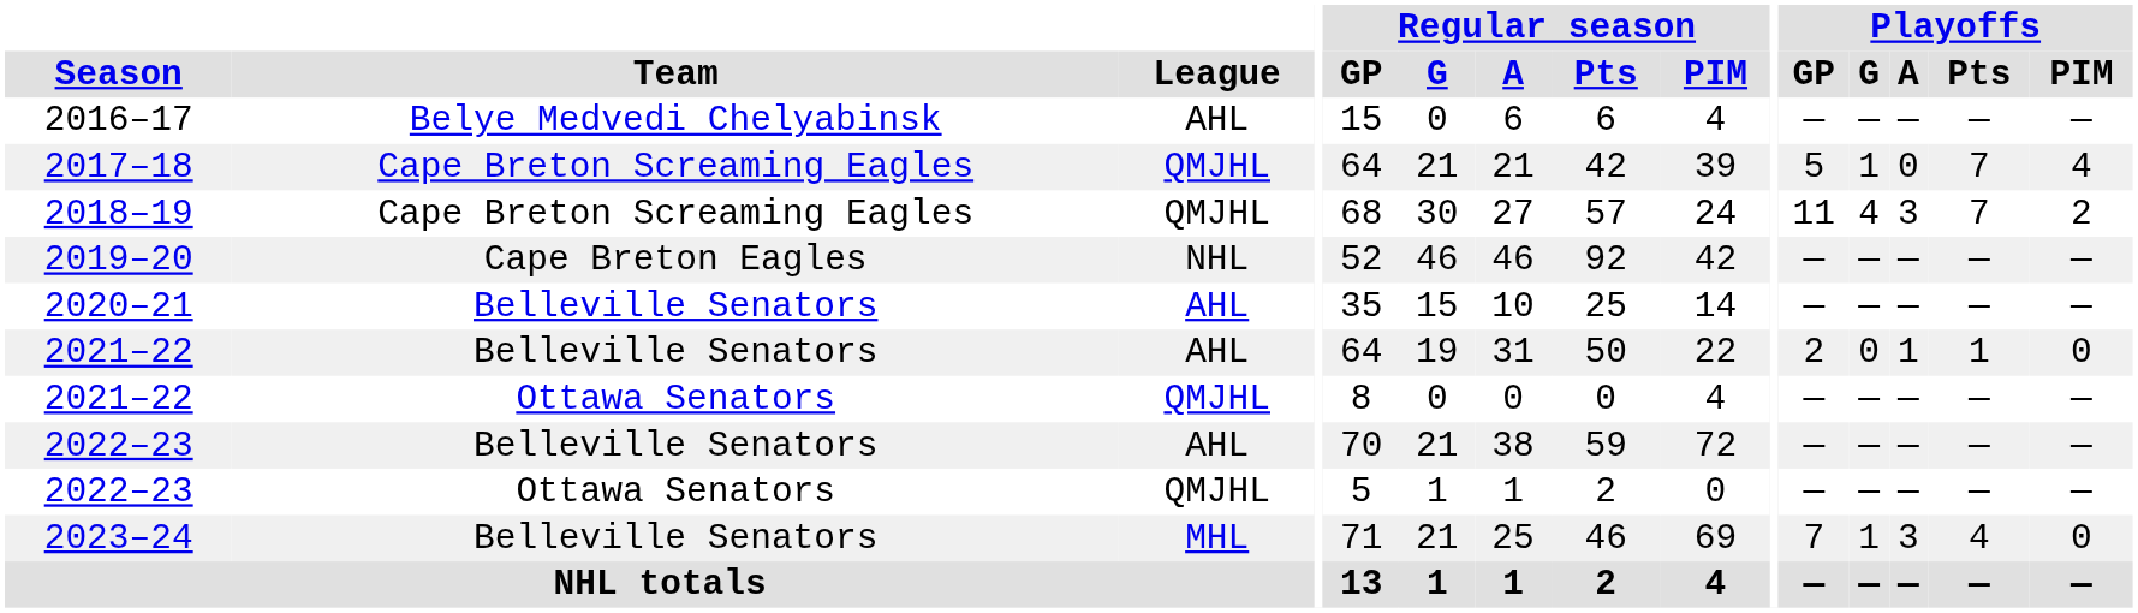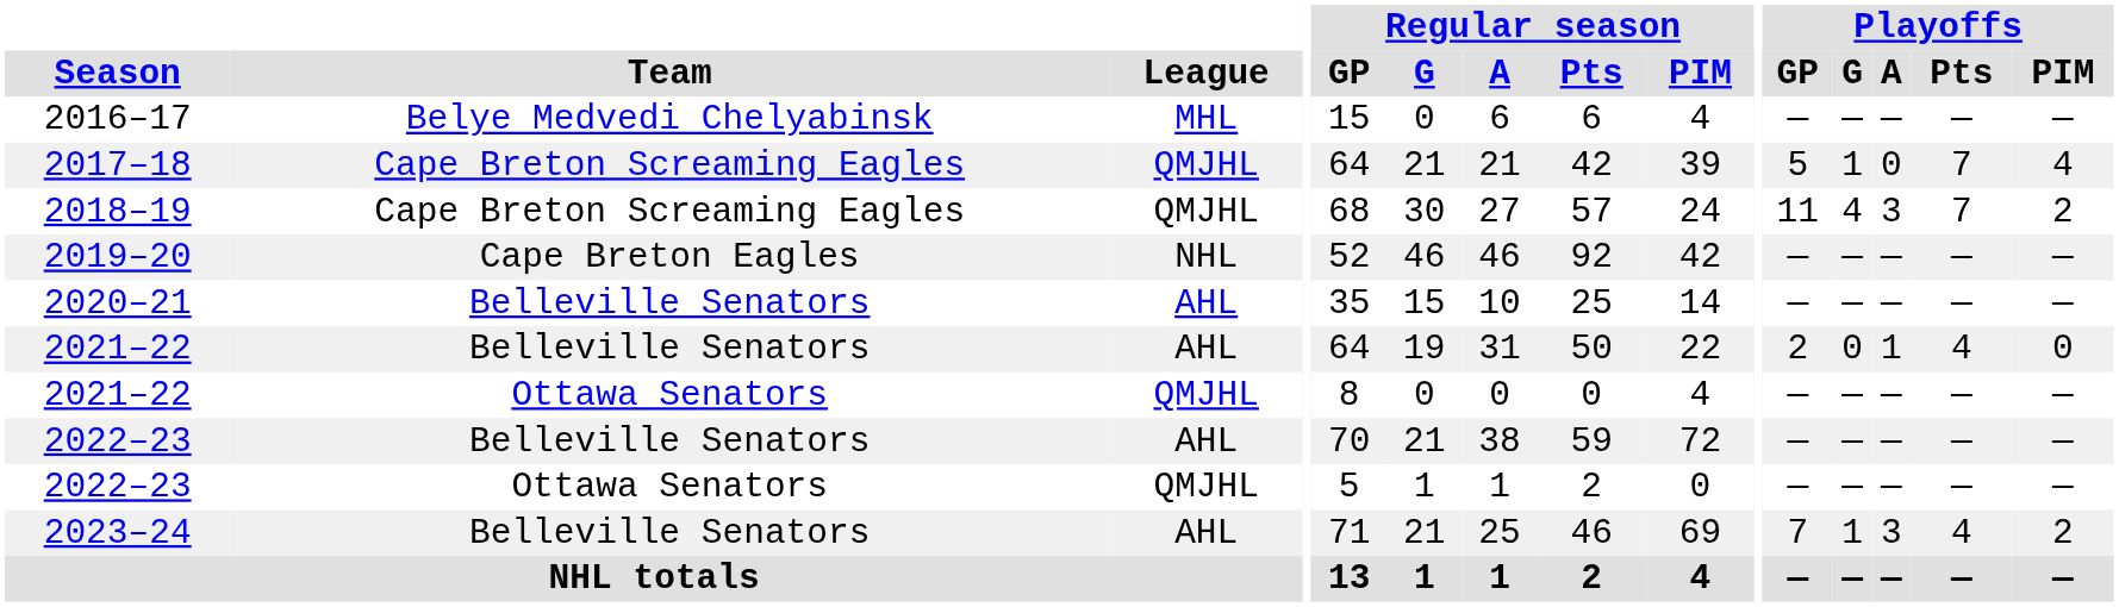2016–17 | League: AHL -> MHL
2021–22 / Belleville Senators | Playoffs / Pts: 1 -> 4
2023–24 | League: MHL -> AHL
2023–24 | Playoffs / PIM: 0 -> 2
